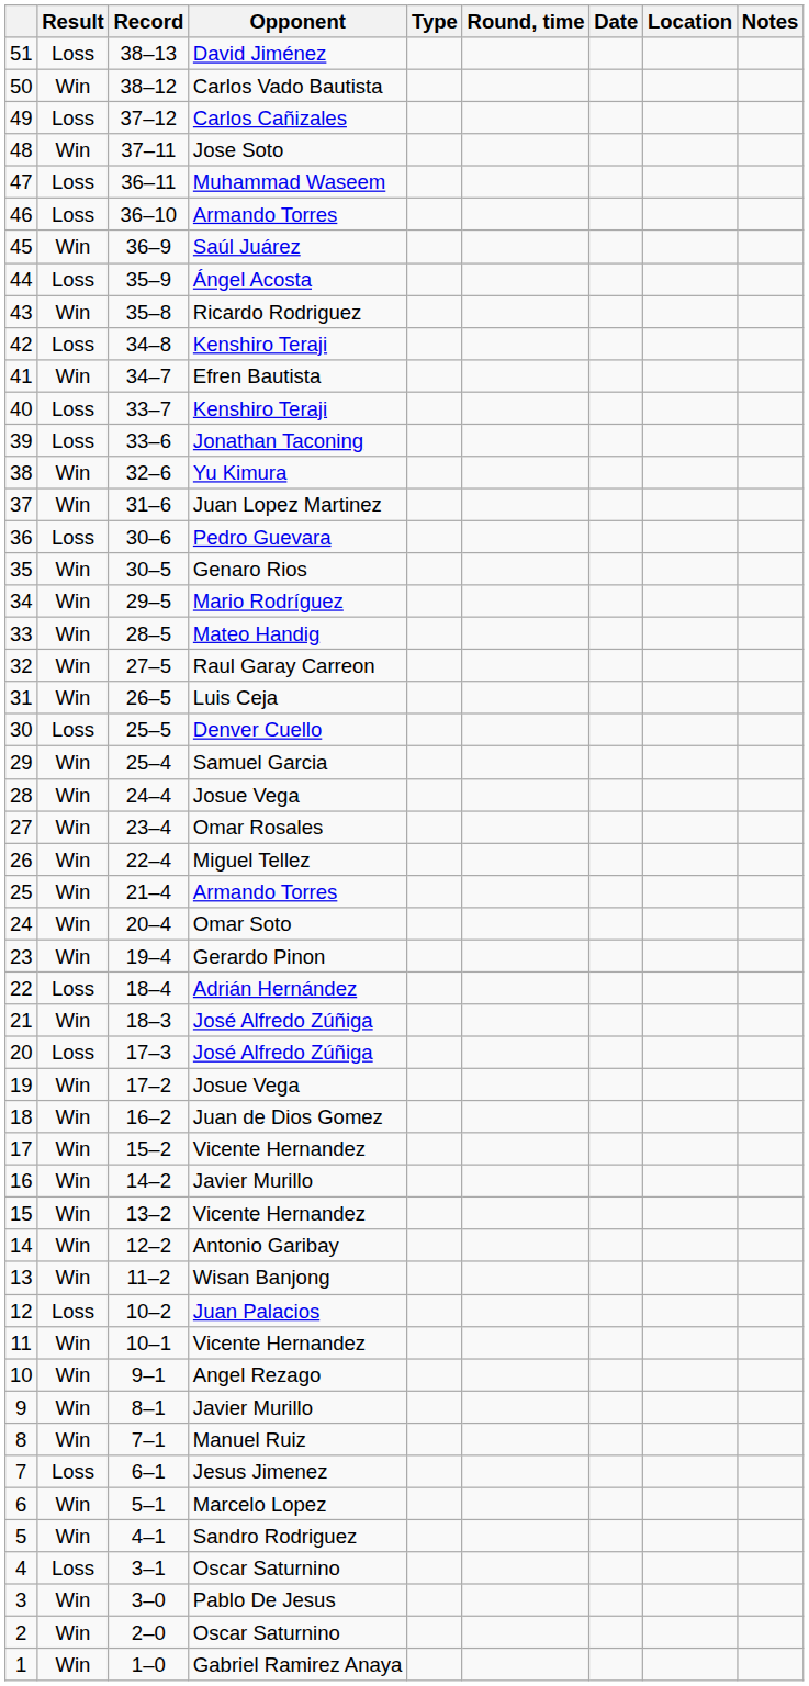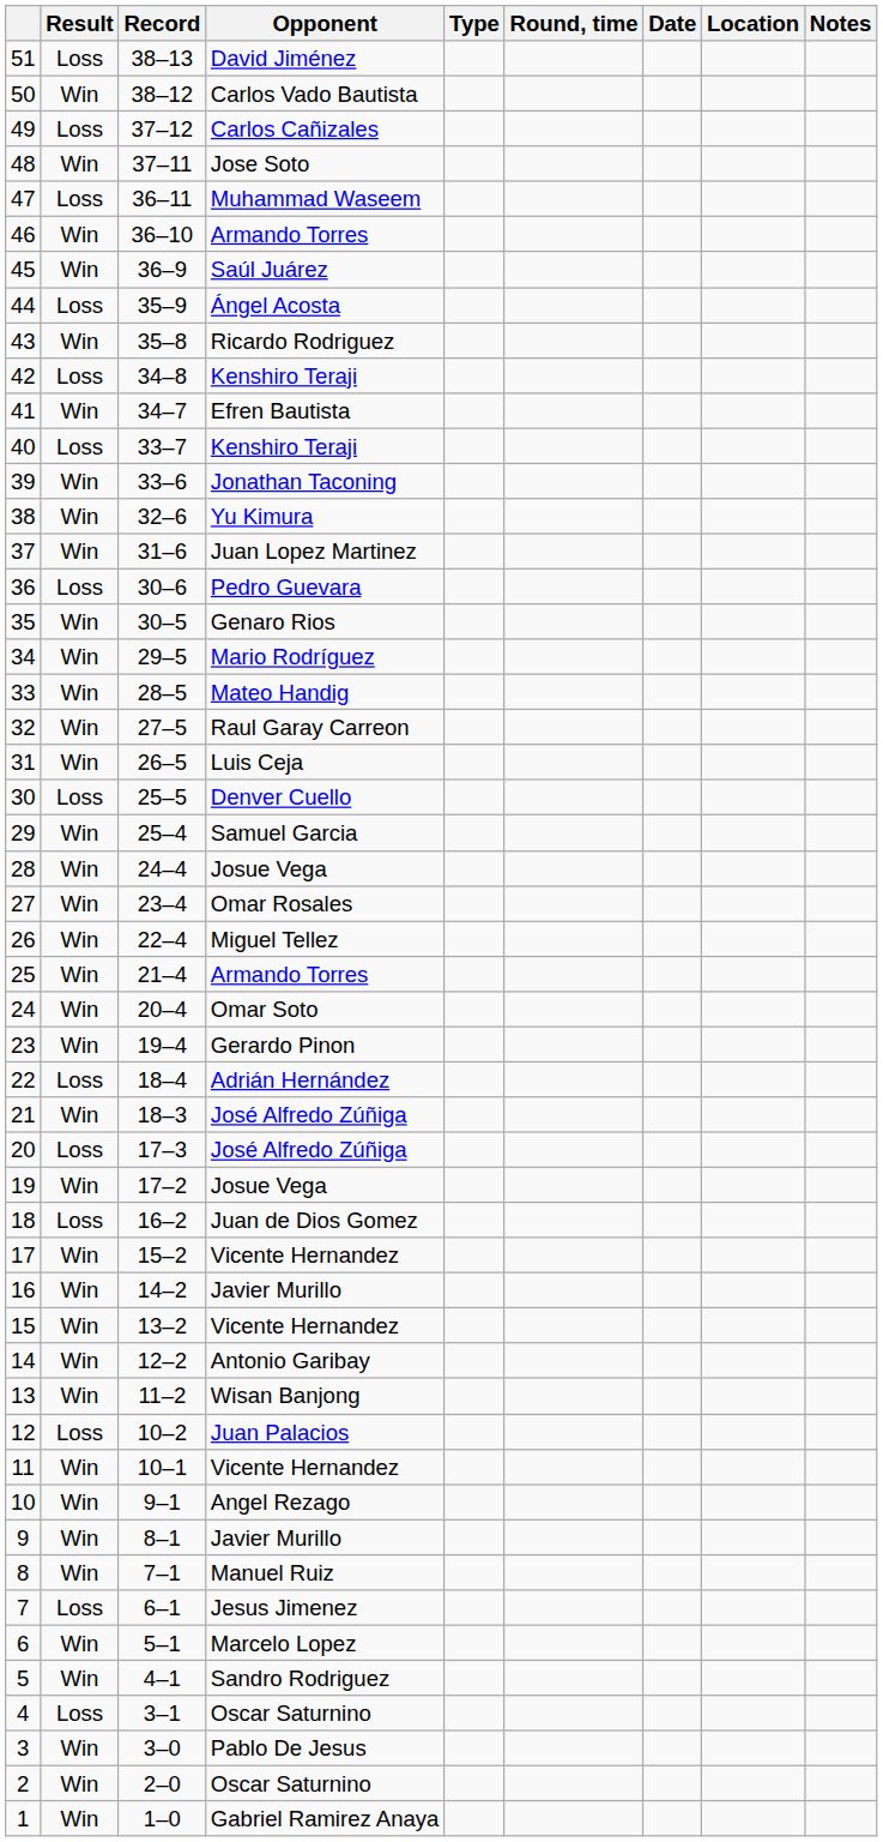46 | Result: Loss -> Win
39 | Result: Loss -> Win
18 | Result: Win -> Loss
